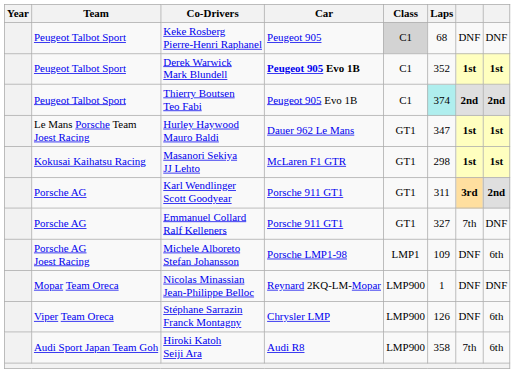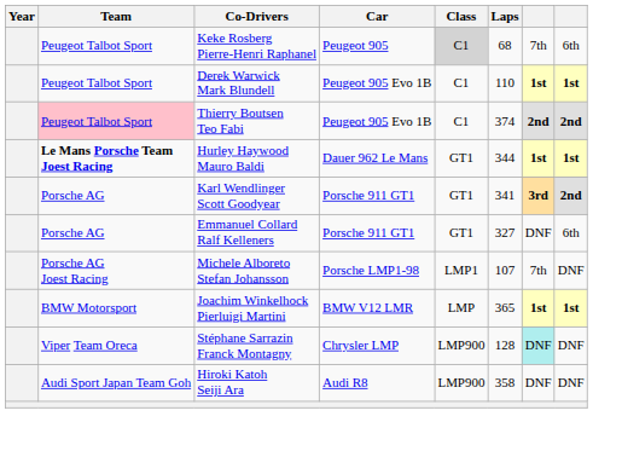Keke Rosberg Pierre-Henri Raphanel | column 7: DNF -> 7th
Keke Rosberg Pierre-Henri Raphanel | column 8: DNF -> 6th
Derek Warwick Mark Blundell | Car: bold -> normal
Derek Warwick Mark Blundell | Laps: 352 -> 110
Thierry Boutsen Teo Fabi | Team: no background -> pink background
Thierry Boutsen Teo Fabi | Laps: paleturquoise background -> no background
Hurley Haywood Mauro Baldi | Team: normal -> bold
Hurley Haywood Mauro Baldi | Laps: 347 -> 344
- row: Kokusai Kaihatsu Racing | Masanori Sekiya JJ Lehto | McLaren F1 GTR | GT1 | 298 | 1st | 1st
Karl Wendlinger Scott Goodyear | Laps: 311 -> 341
Emmanuel Collard Ralf Kelleners | column 7: 7th -> DNF
Emmanuel Collard Ralf Kelleners | column 8: DNF -> 6th
Michele Alboreto Stefan Johansson | Laps: 109 -> 107
Michele Alboreto Stefan Johansson | column 7: DNF -> 7th
Michele Alboreto Stefan Johansson | column 8: 6th -> DNF
+ row: BMW Motorsport | Joachim Winkelhock Pierluigi Martini | BMW V12 LMR | LMP | 365 | 1st | 1st
- row: Mopar Team Oreca | Nicolas Minassian Jean-Philippe Belloc | Reynard 2KQ-LM-Mopar | LMP900 | 1 | DNF | DNF
Stéphane Sarrazin Franck Montagny | Laps: 126 -> 128
Stéphane Sarrazin Franck Montagny | column 7: no background -> paleturquoise background
Stéphane Sarrazin Franck Montagny | column 8: 6th -> DNF
Hiroki Katoh Seiji Ara | column 7: 7th -> DNF
Hiroki Katoh Seiji Ara | column 8: 6th -> DNF
